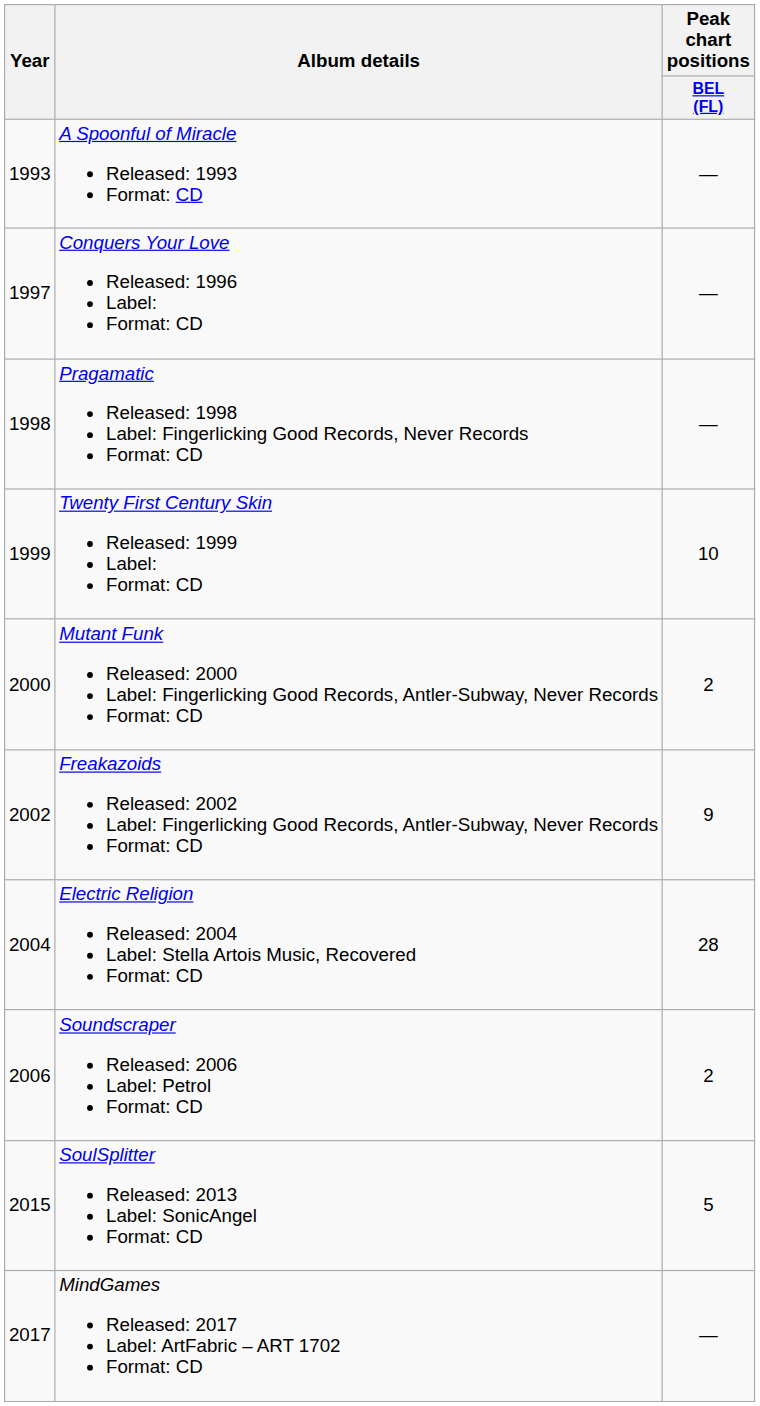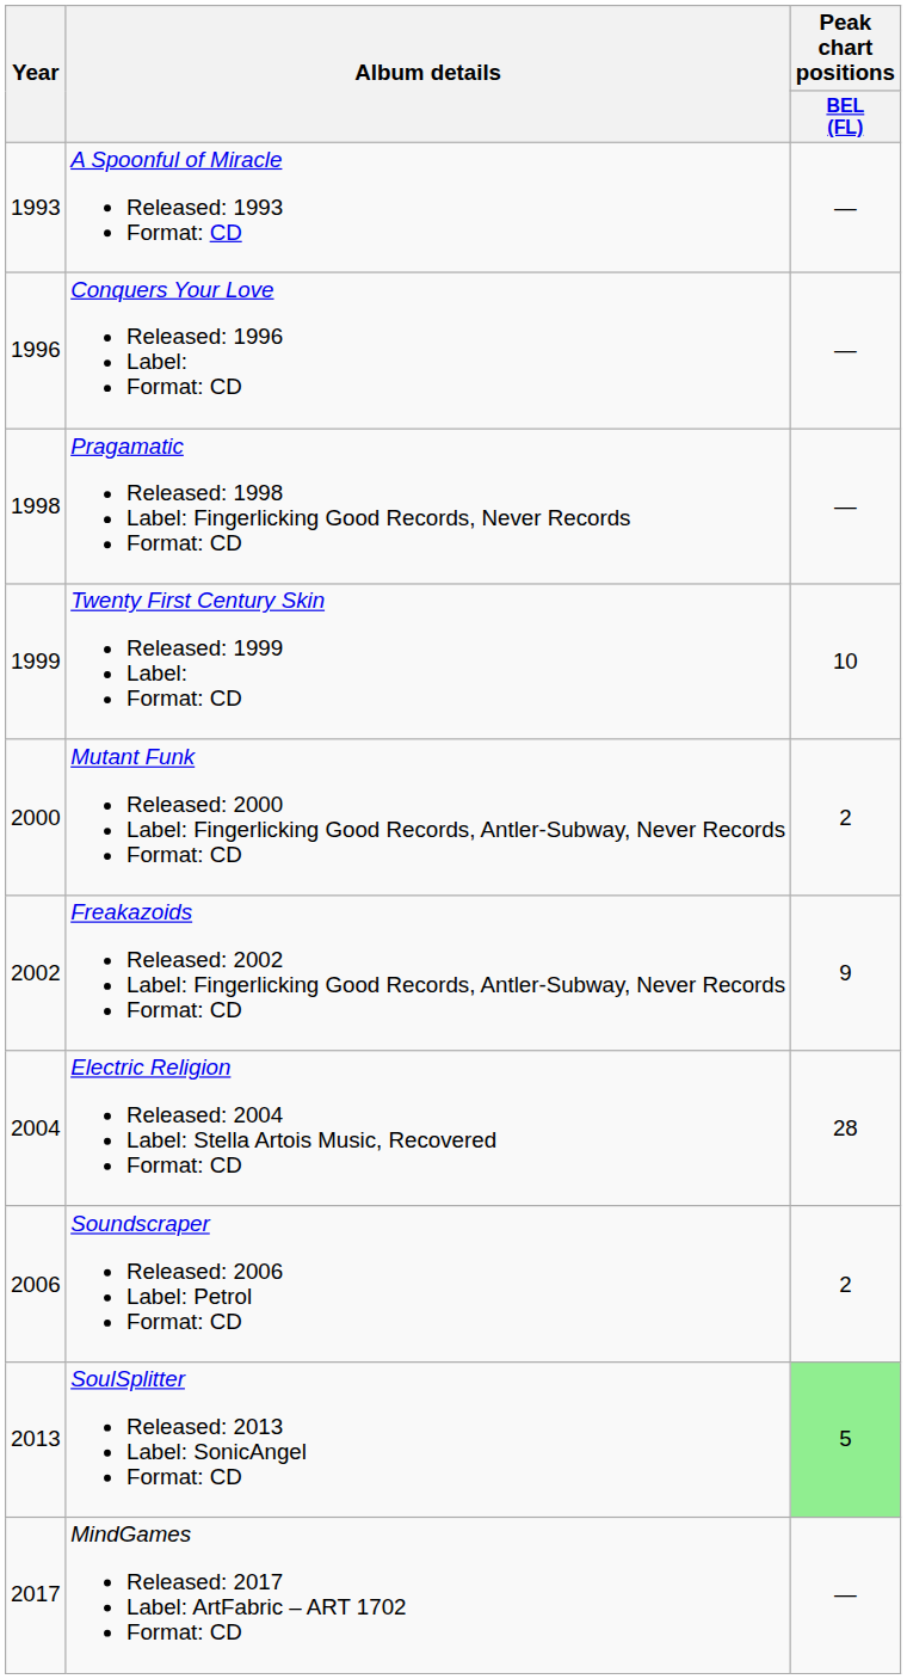Conquers Your Love Released: 1996 Label: Format: CD | Year: 1997 -> 1996
SoulSplitter Released: 2013 Label: SonicAngel Format: CD | Year: 2015 -> 2013
SoulSplitter Released: 2013 Label: SonicAngel Format: CD | Peak chart positions / BEL (FL): no background -> lightgreen background
